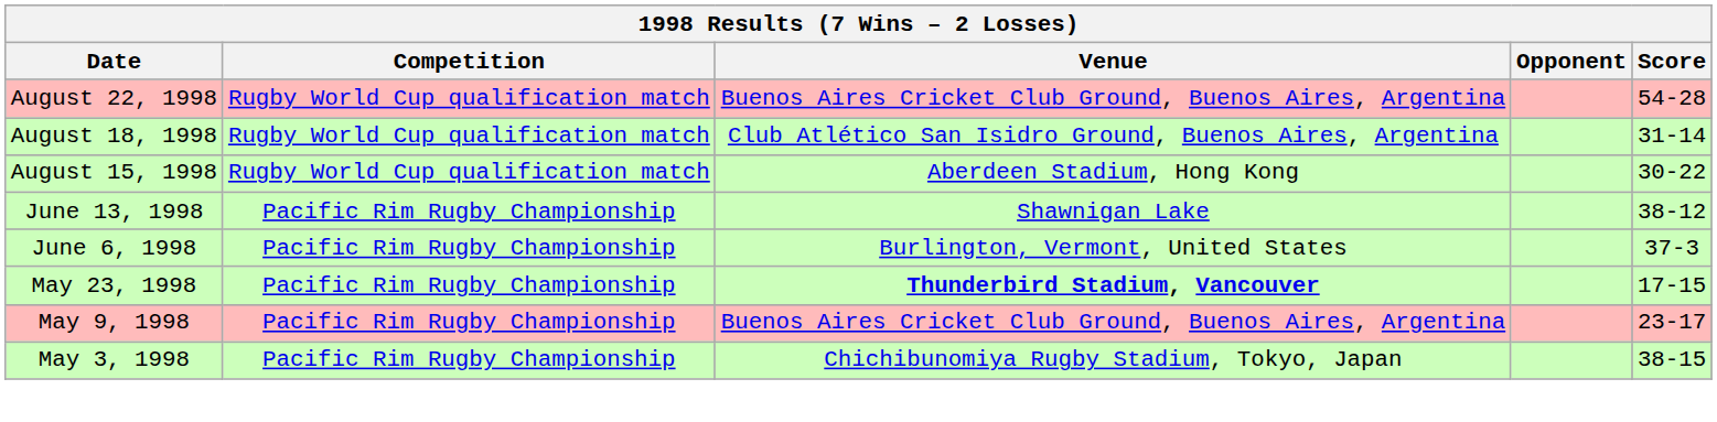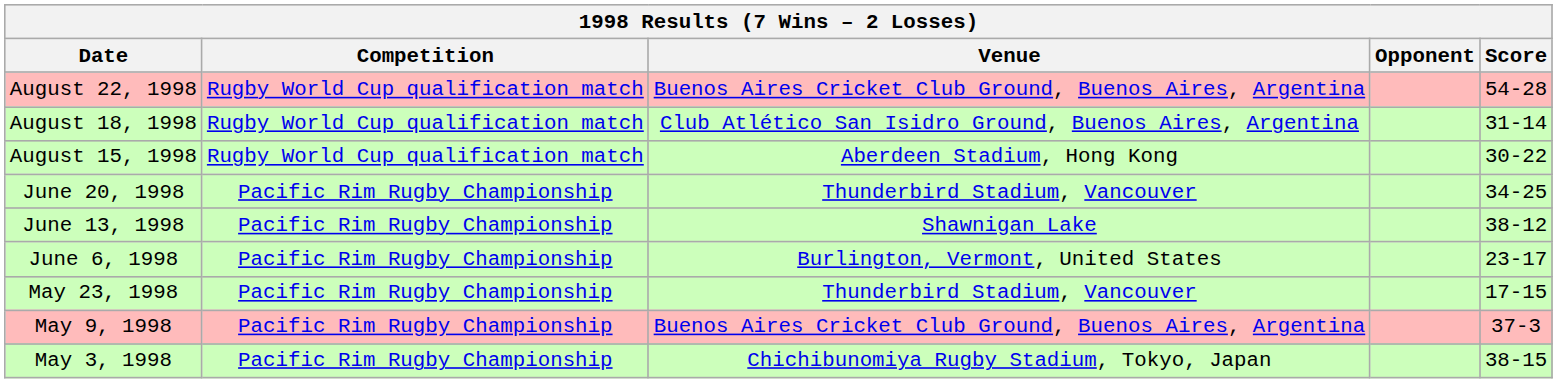+ row: June 20, 1998 | Pacific Rim Rugby Championship | Thunderbird Stadium, Vancouver | 34-25
June 6, 1998 | Score: 37-3 -> 23-17
May 23, 1998 | Venue: bold -> normal
May 9, 1998 | Score: 23-17 -> 37-3
